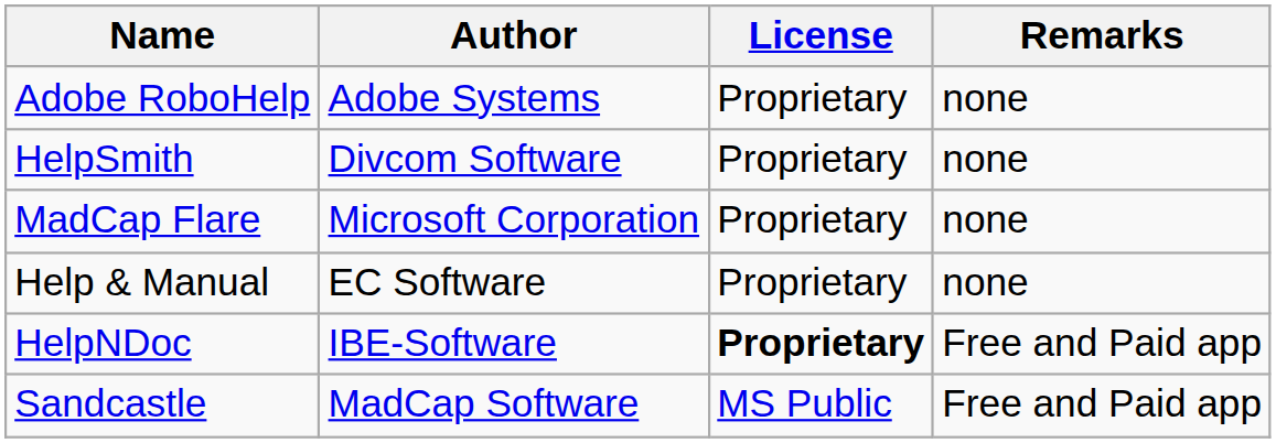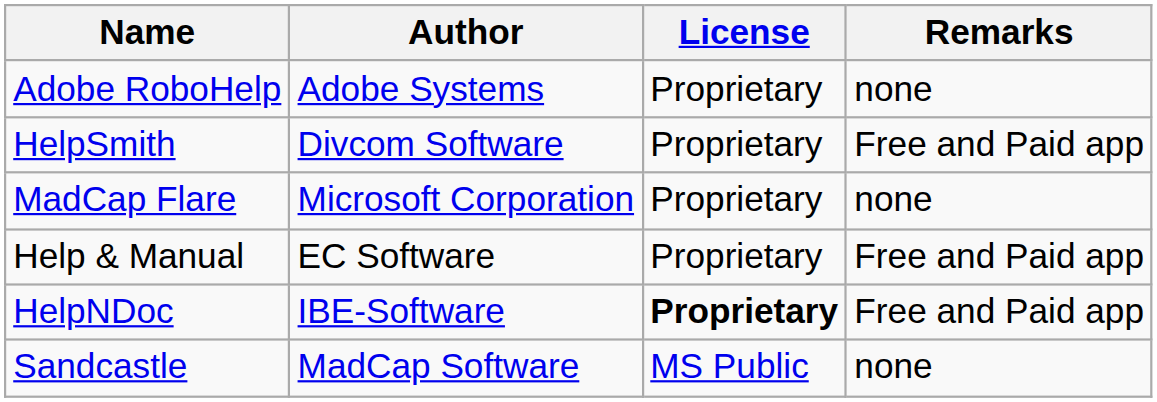HelpSmith | Remarks: none -> Free and Paid app
Help & Manual | Remarks: none -> Free and Paid app
Sandcastle | Remarks: Free and Paid app -> none
